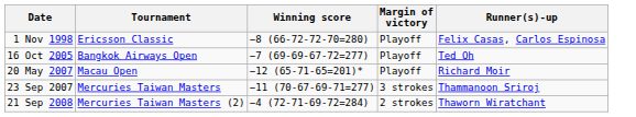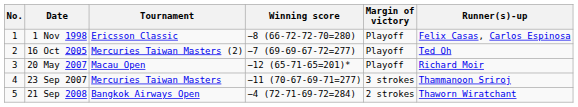+ column: No. | 1 | 2 | 3 | 4 | 5
16 Oct 2005 | Tournament: Bangkok Airways Open -> Mercuries Taiwan Masters (2)
21 Sep 2008 | Tournament: Mercuries Taiwan Masters (2) -> Bangkok Airways Open
